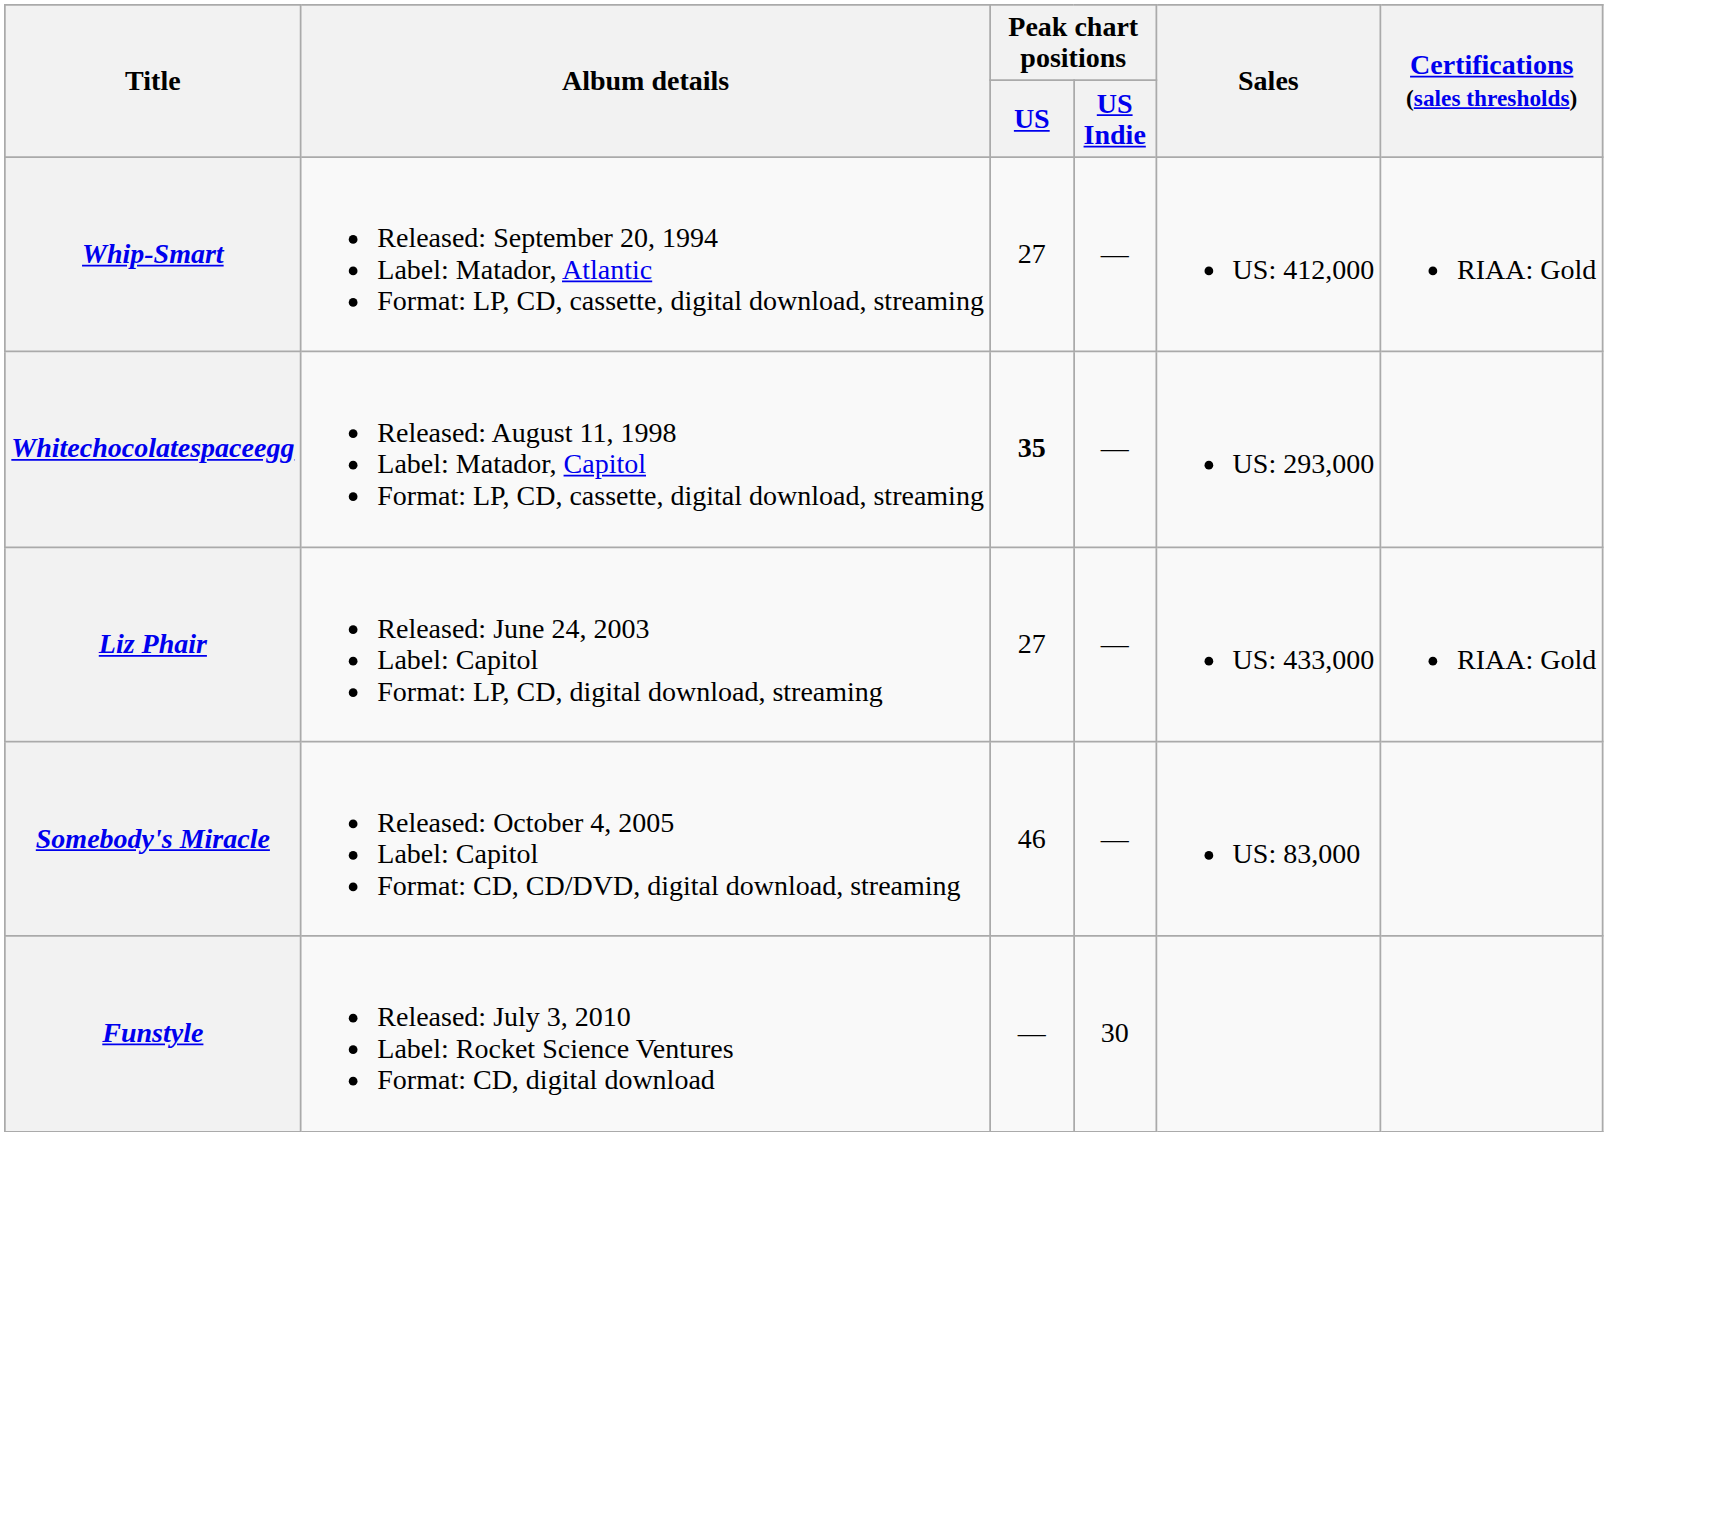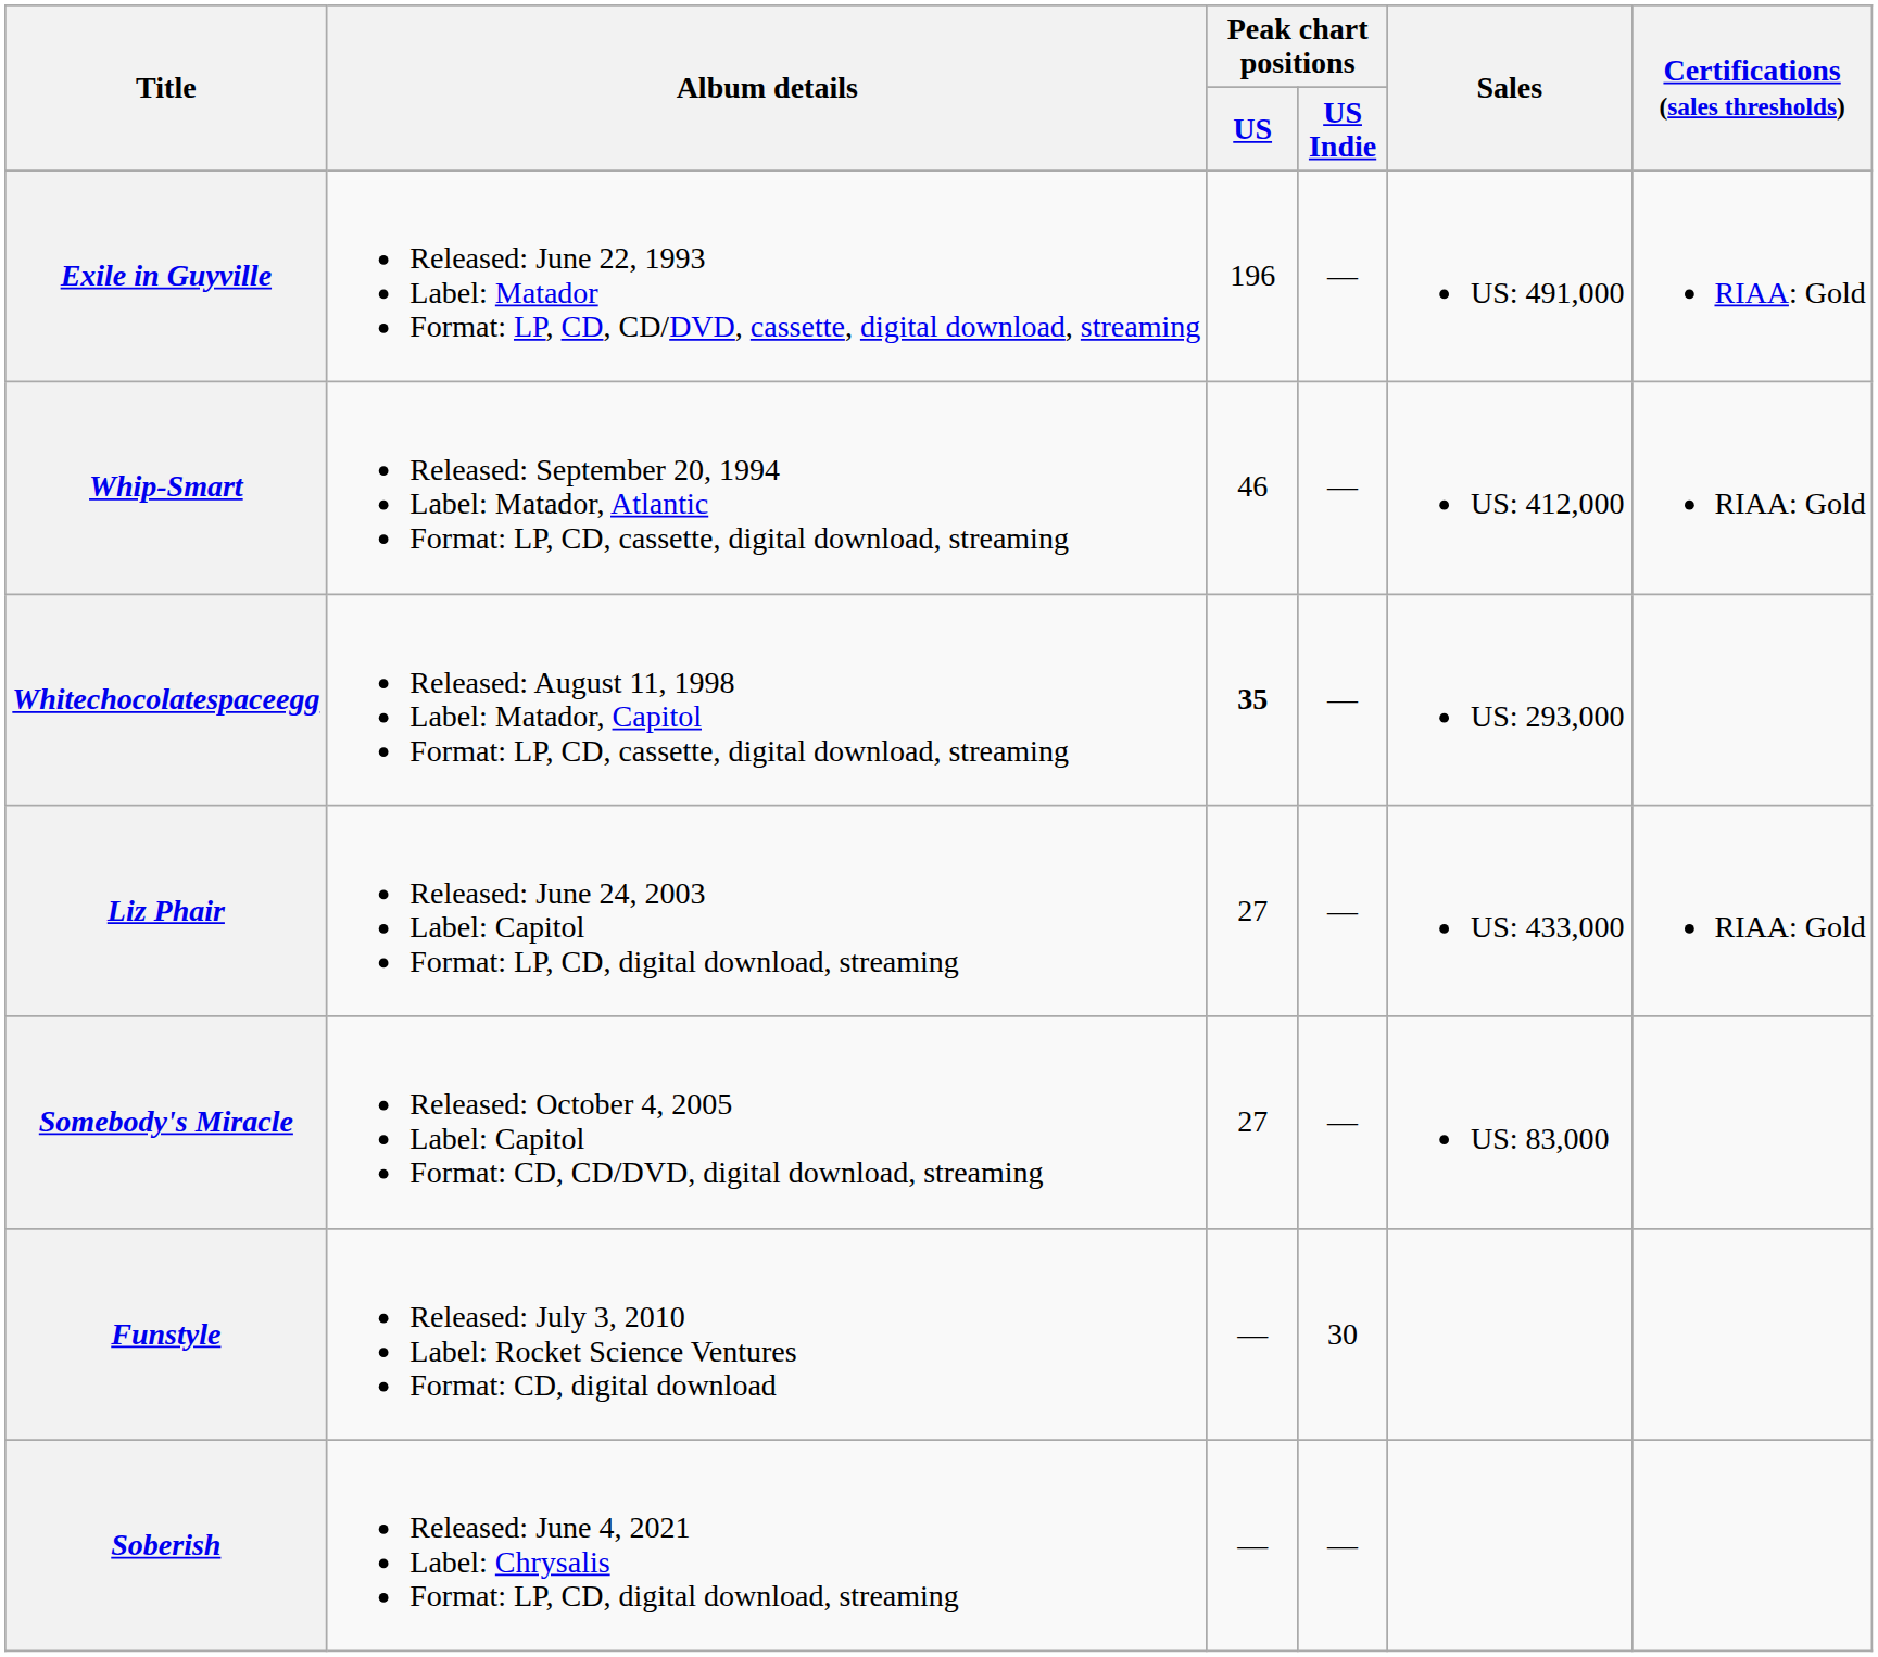+ row: Exile in Guyville | Released: June 22, 1993 Label: Matador Format: LP, CD, CD/DVD, cassette, digital download, streaming | 196 | — | US: 491,000 | RIAA: Gold
Whip-Smart | Peak chart positions / US: 27 -> 46
Somebody's Miracle | Peak chart positions / US: 46 -> 27
+ row: Soberish | Released: June 4, 2021 Label: Chrysalis Format: LP, CD, digital download, streaming | — | —
